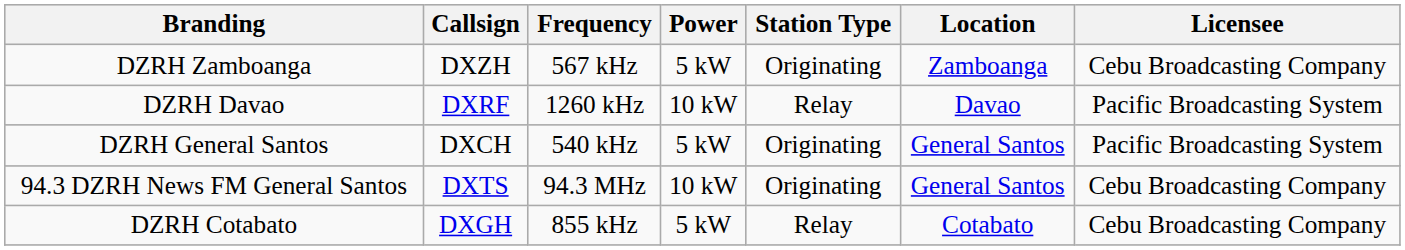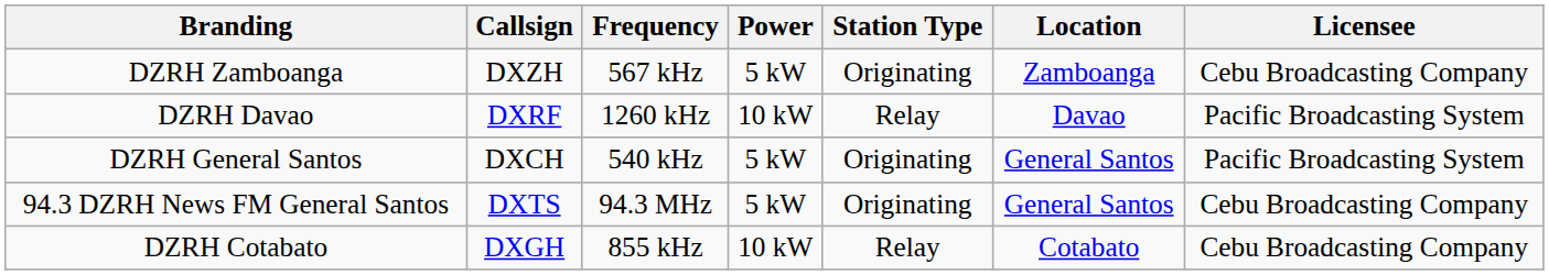94.3 DZRH News FM General Santos | Power: 10 kW -> 5 kW
DZRH Cotabato | Power: 5 kW -> 10 kW
